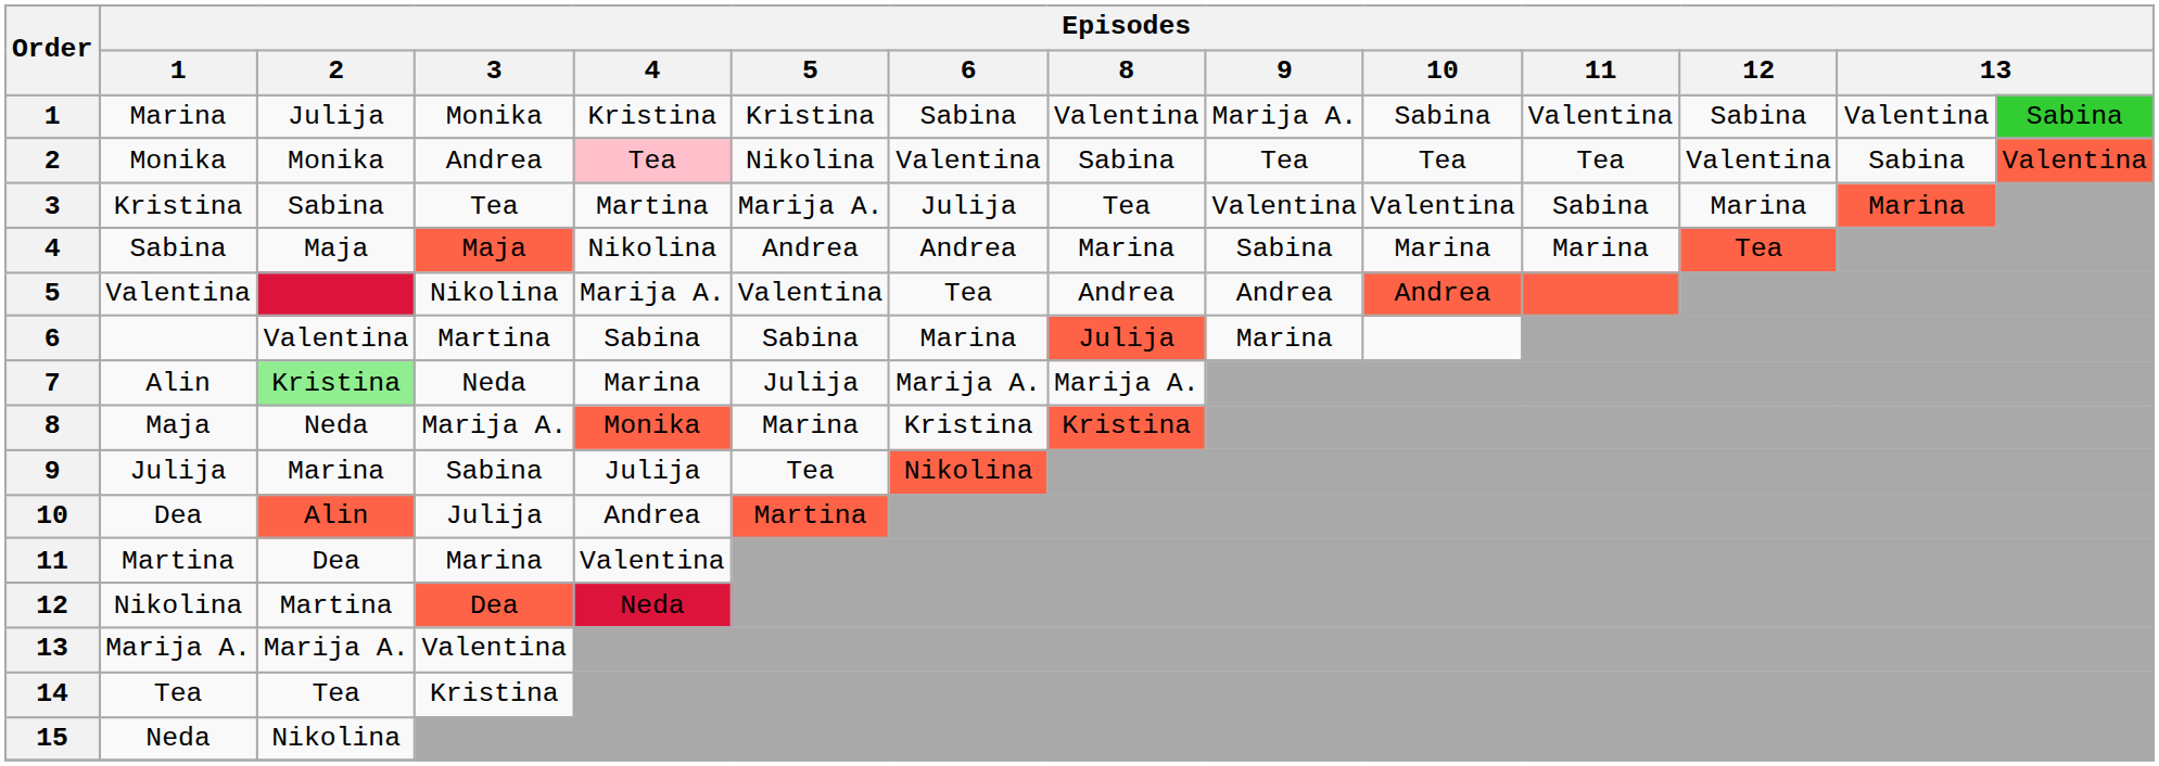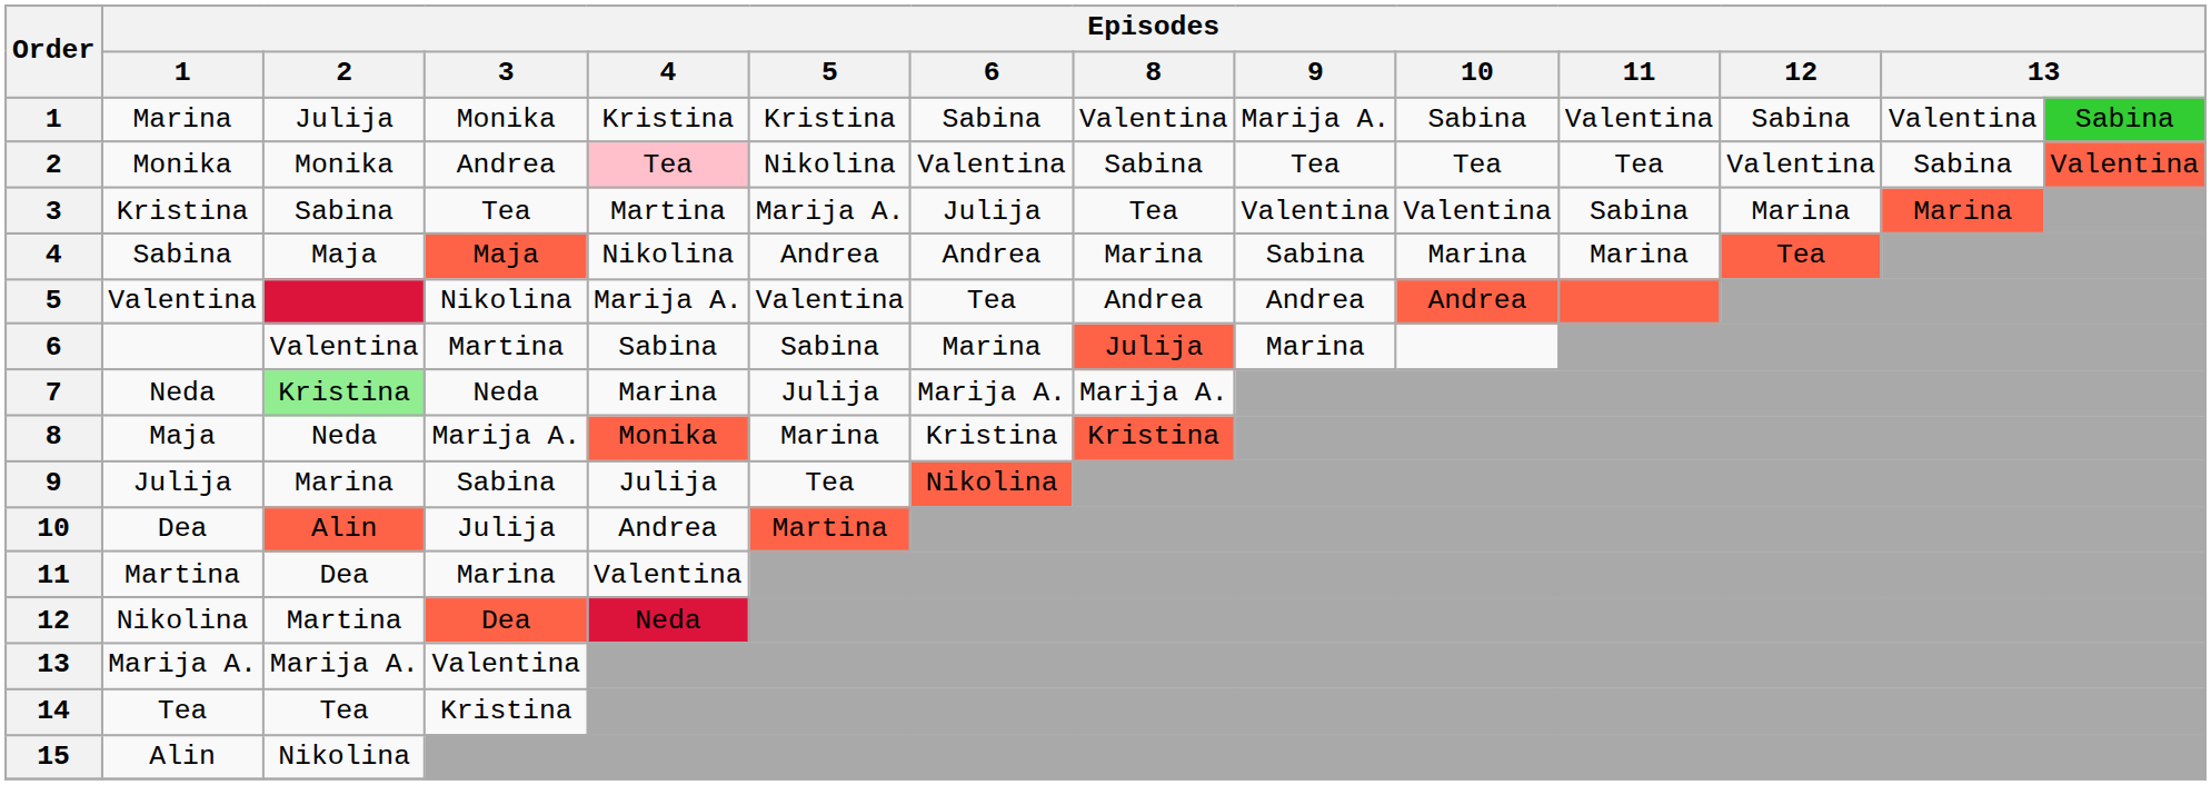7 | Episodes / 1: Alin -> Neda
15 | Episodes / 1: Neda -> Alin
